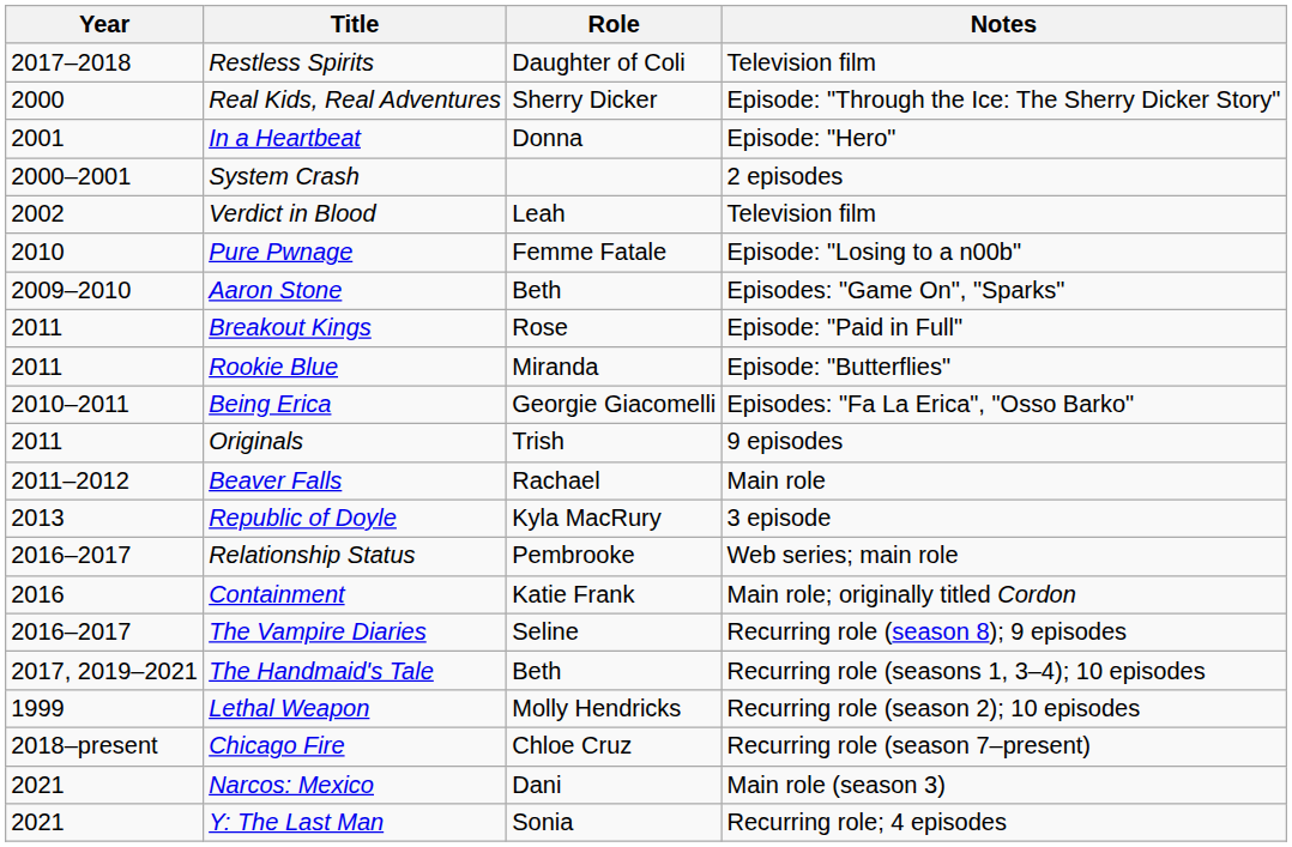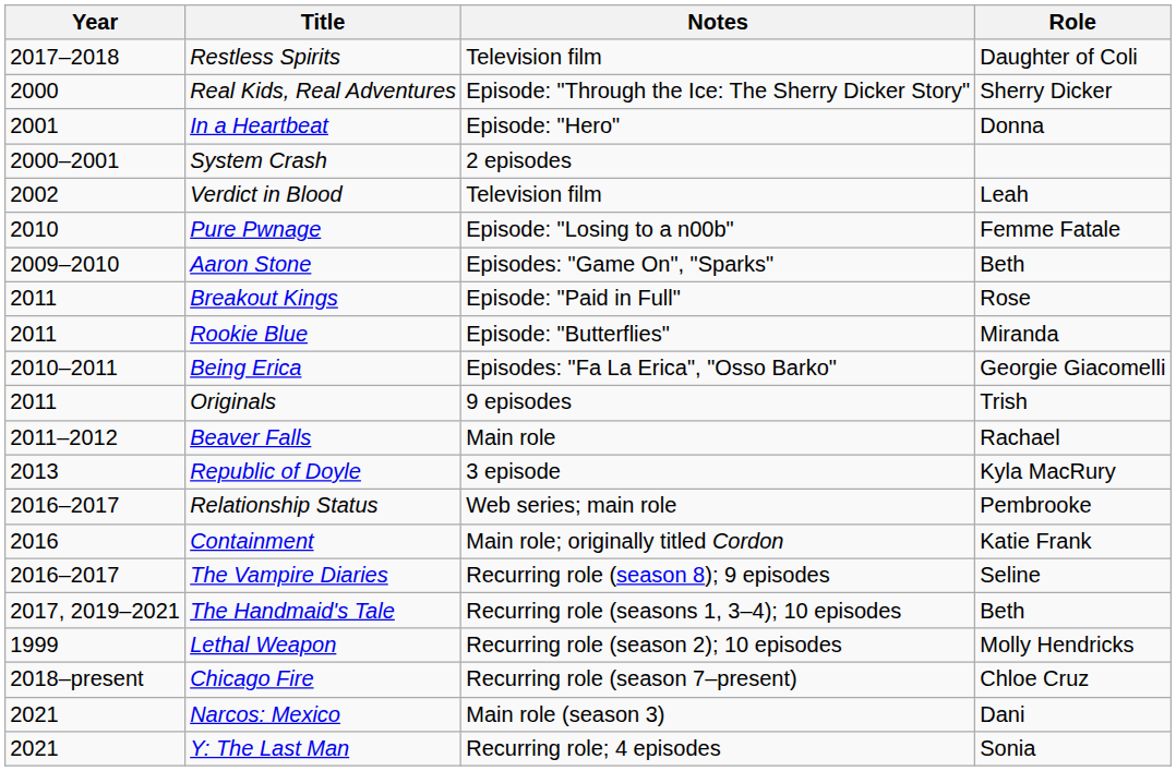columns swapped: Role <-> Notes
